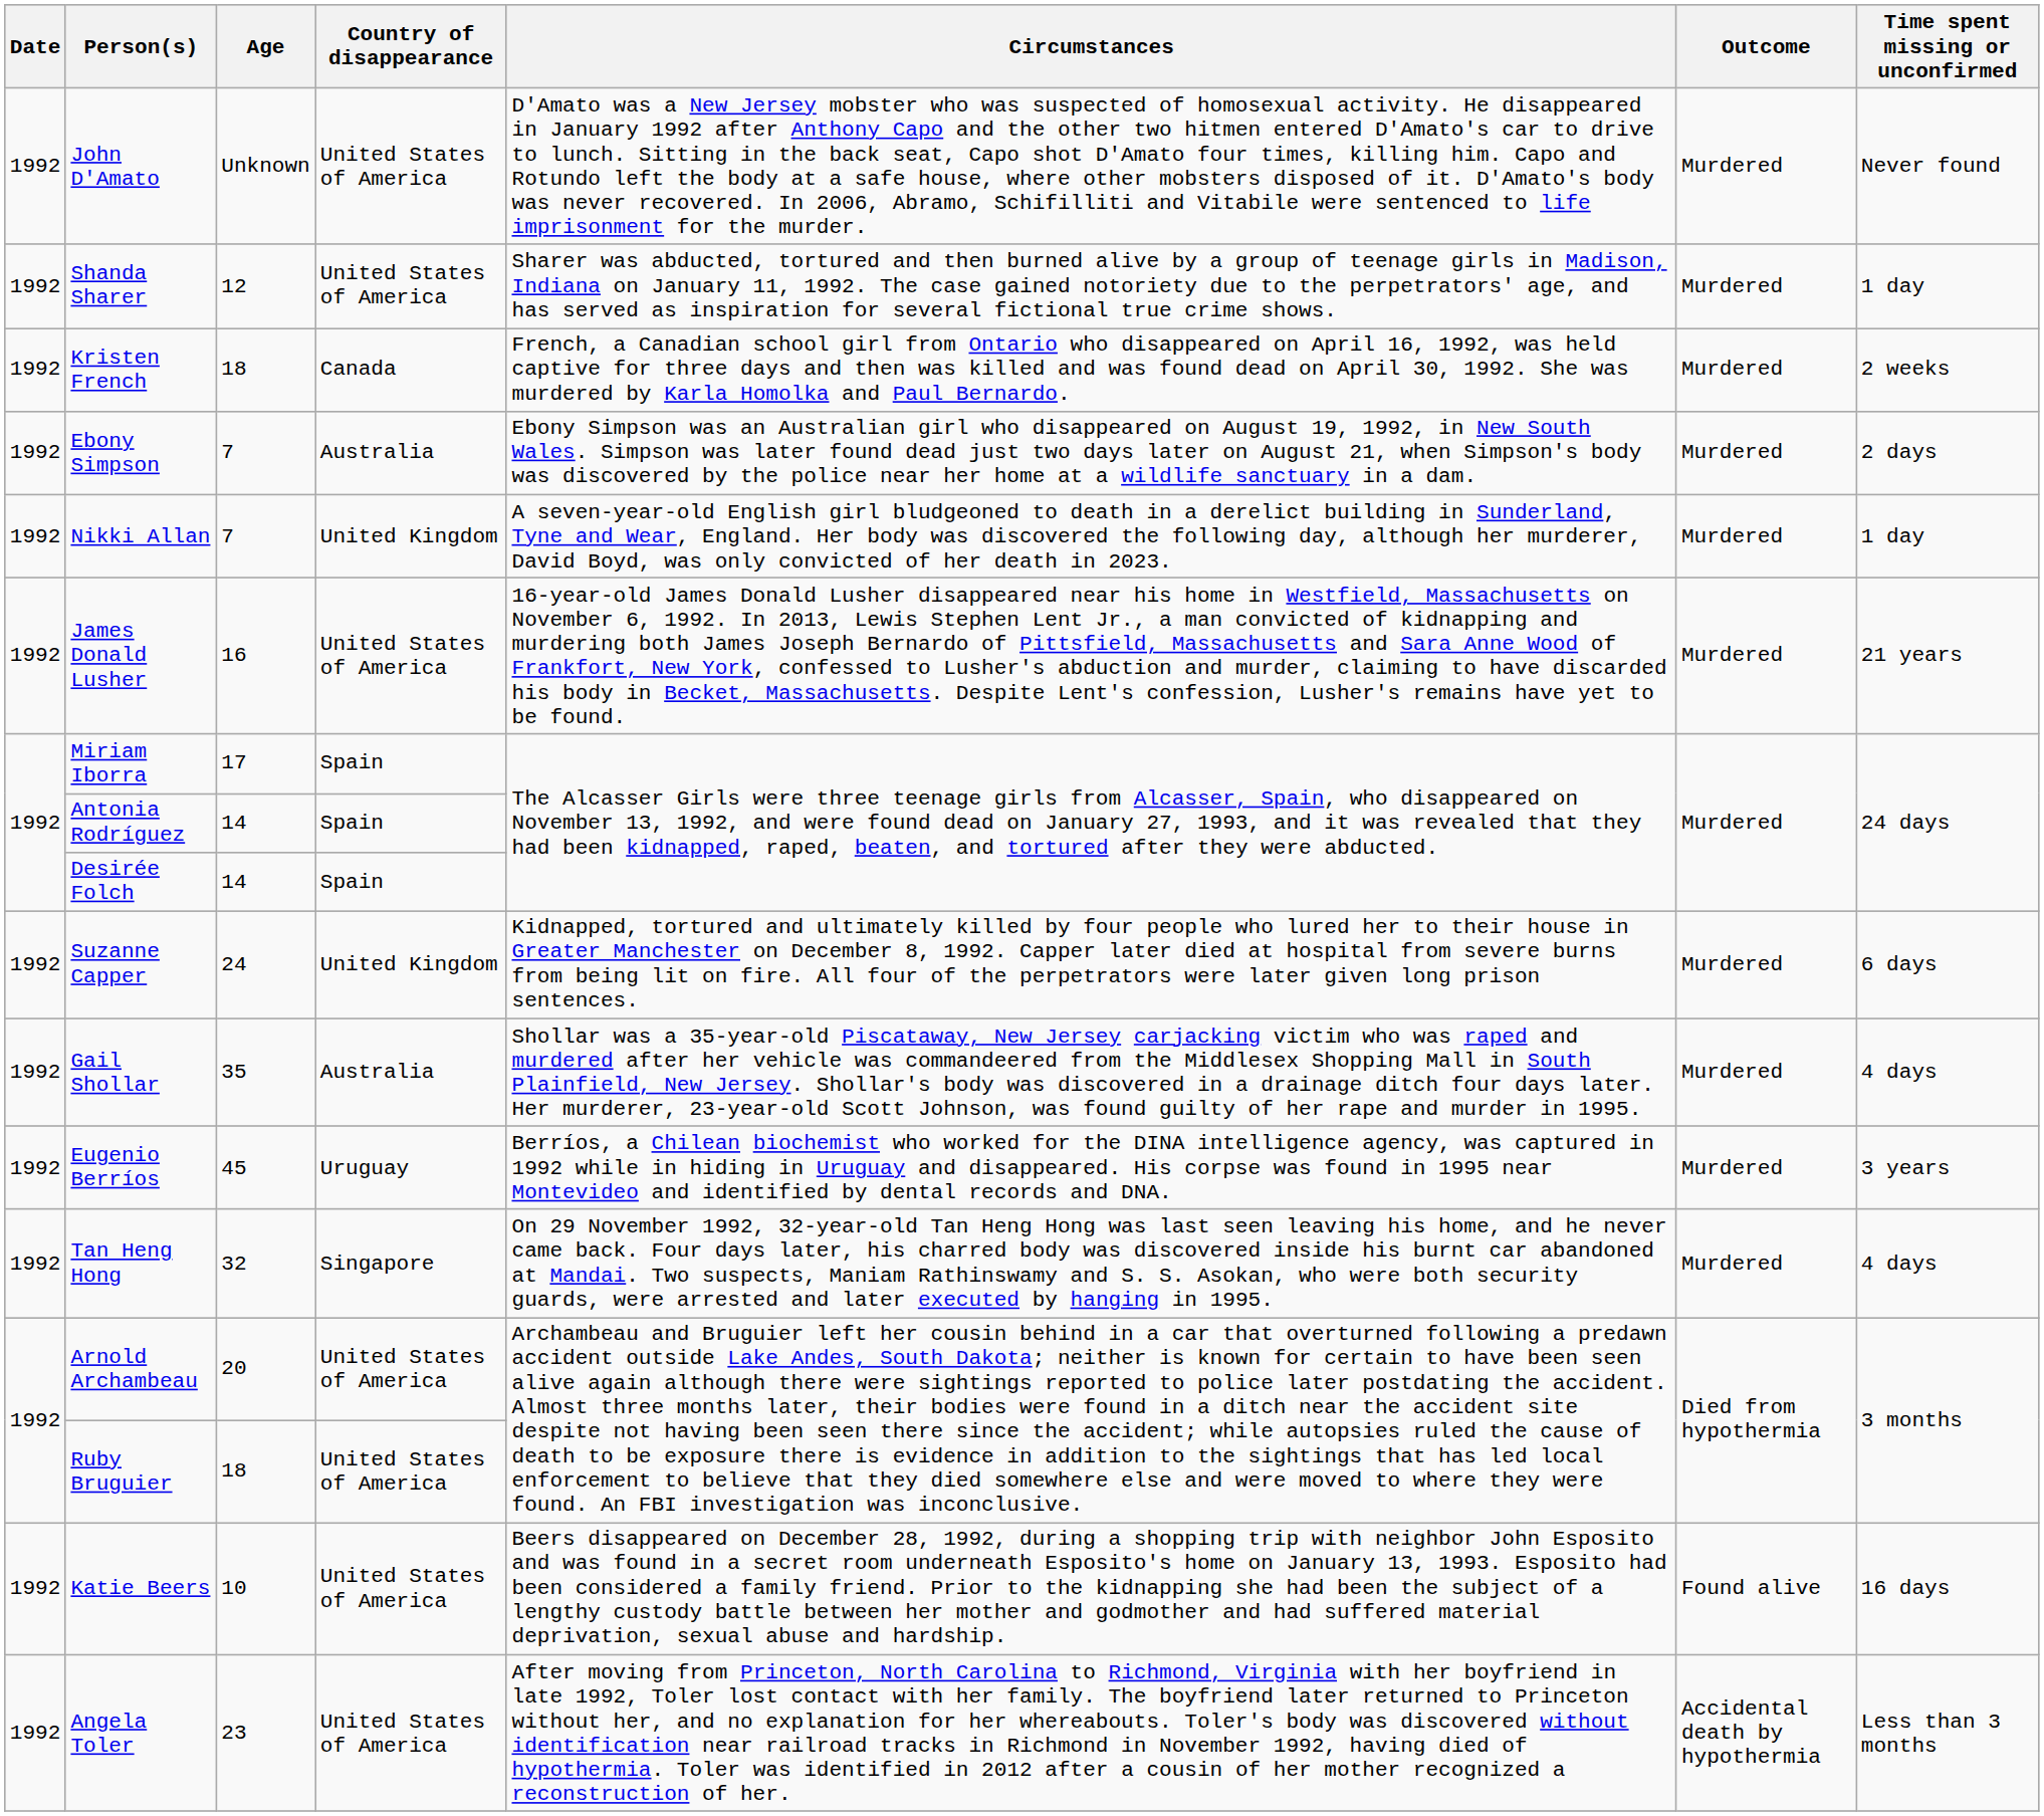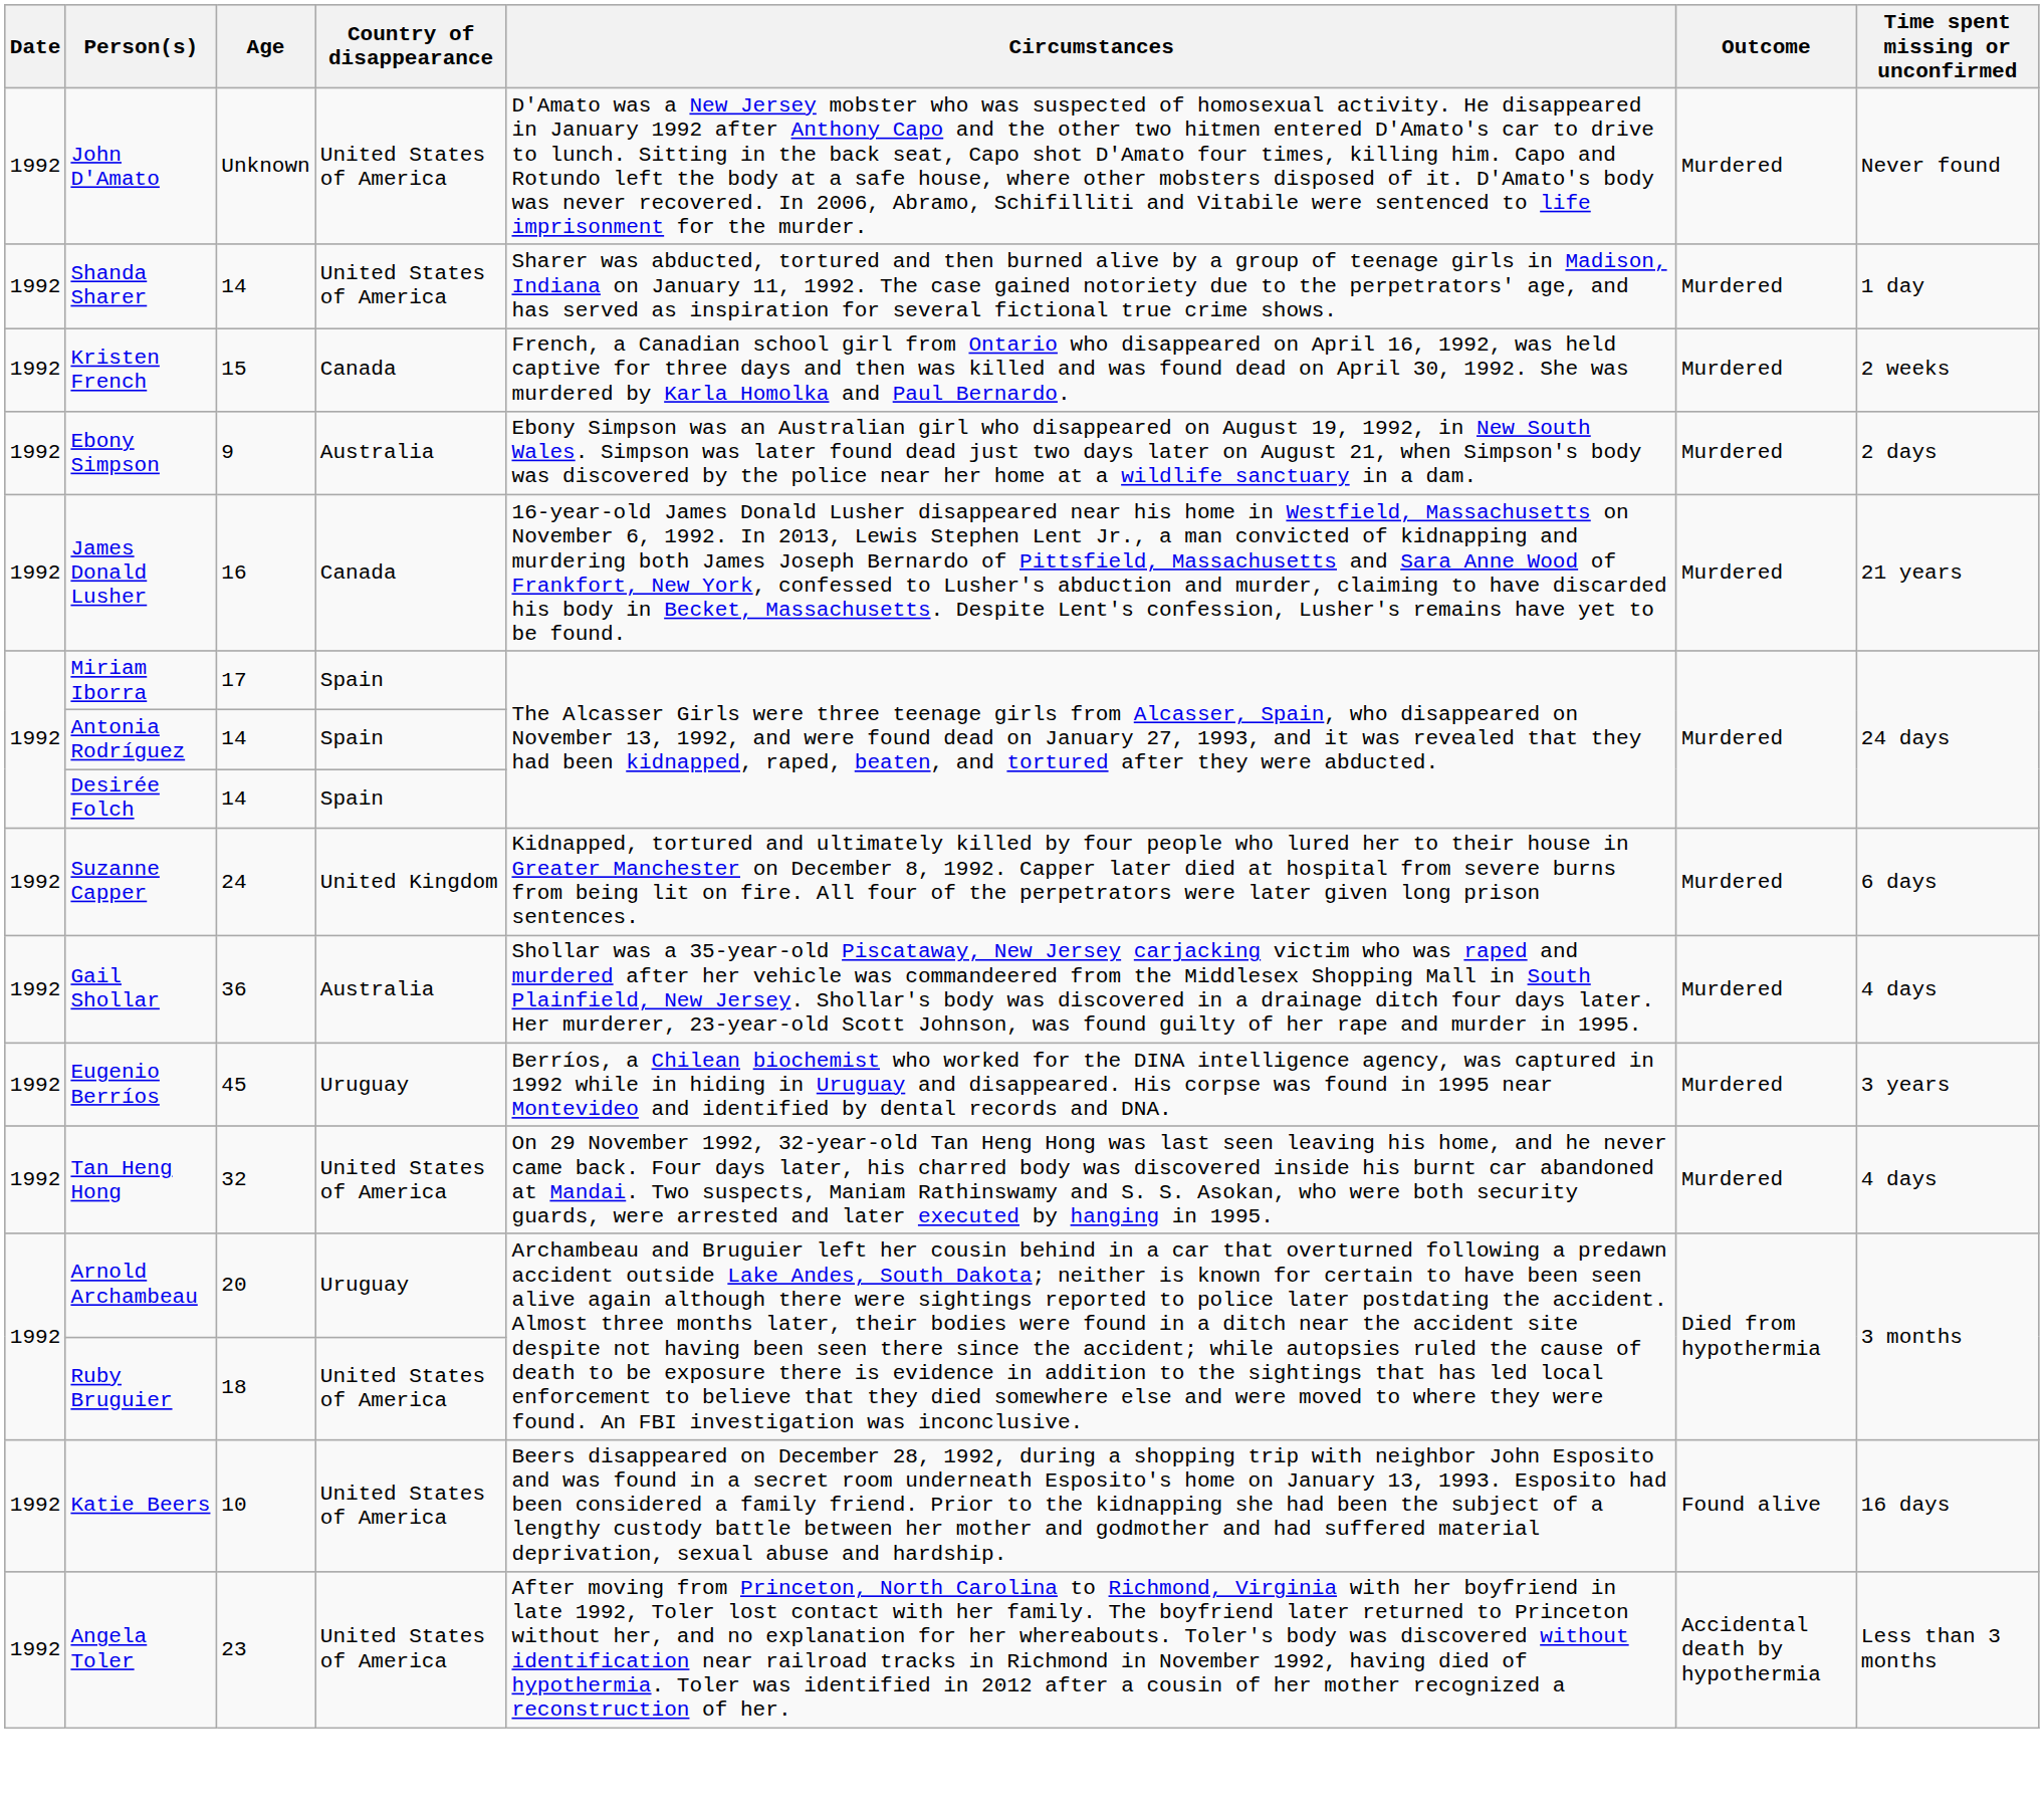Shanda Sharer | Age: 12 -> 14
Kristen French | Age: 18 -> 15
Ebony Simpson | Age: 7 -> 9
- row: 1992 | Nikki Allan | 7 | United Kingdom | A seven-year-old English girl bludgeoned to death in a derelict building in Sunderland, Tyne and Wear, England. Her body was discovered the following day, although her murderer, David Boyd, was only convicted of her death in 2023. | Murdered | 1 day
James Donald Lusher | Country of disappearance: United States of America -> Canada
Gail Shollar | Age: 35 -> 36
Tan Heng Hong | Country of disappearance: Singapore -> United States of America
Arnold Archambeau | Country of disappearance: United States of America -> Uruguay
